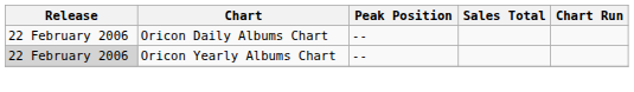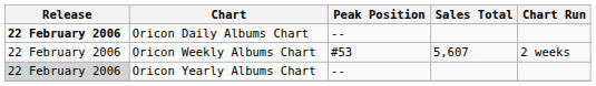Oricon Daily Albums Chart | Release: normal -> bold
+ row: 22 February 2006 | Oricon Weekly Albums Chart | #53 | 5,607 | 2 weeks
